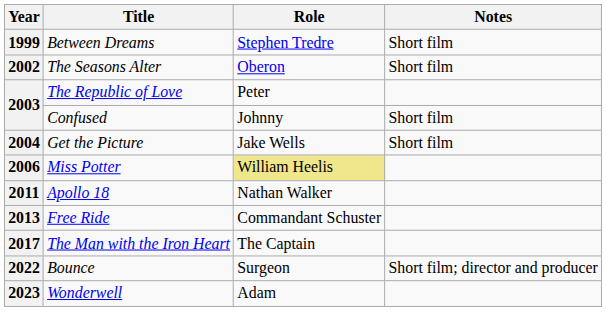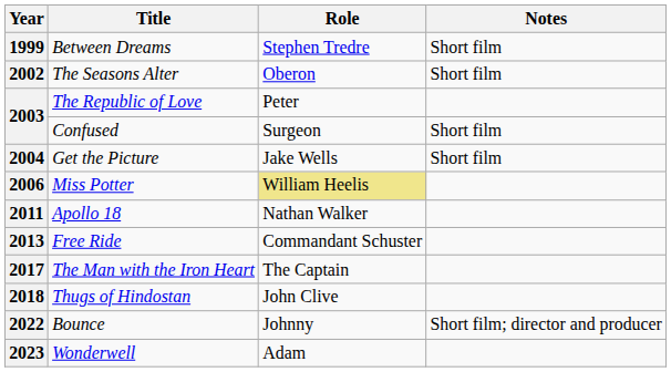2003 / Confused | Role: Johnny -> Surgeon
+ row: 2018 | Thugs of Hindostan | John Clive
2022 | Role: Surgeon -> Johnny
